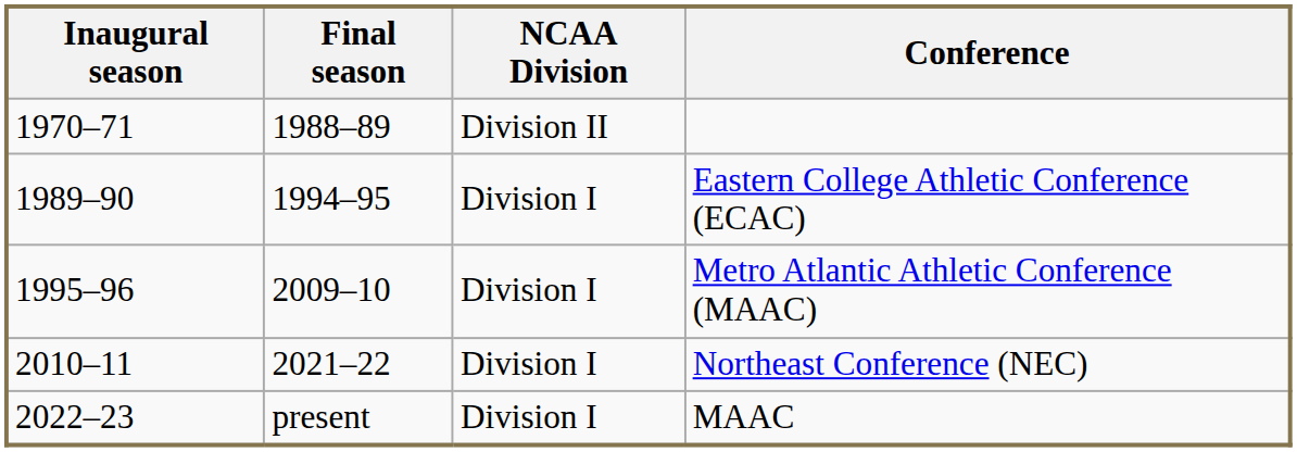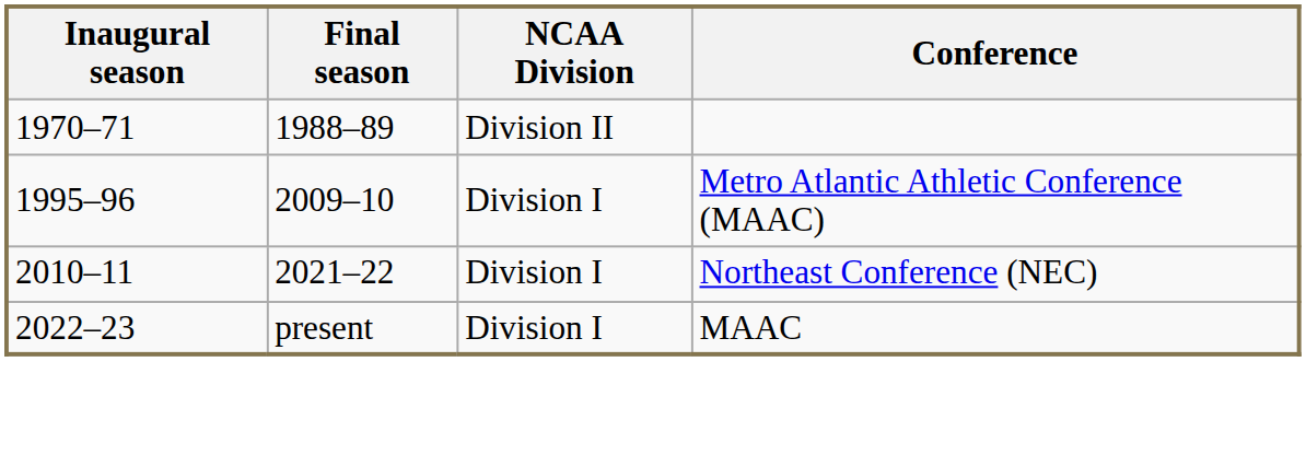- row: 1989–90 | 1994–95 | Division I | Eastern College Athletic Conference (ECAC)
